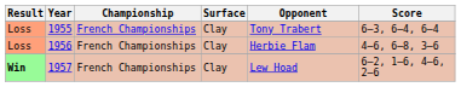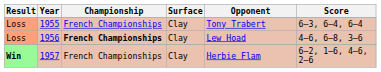1956 | Championship: normal -> bold
1956 | Opponent: Herbie Flam -> Lew Hoad
1957 | Opponent: Lew Hoad -> Herbie Flam
